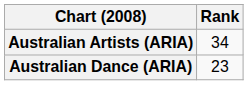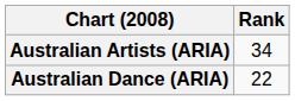Australian Dance (ARIA) | Rank: 23 -> 22
